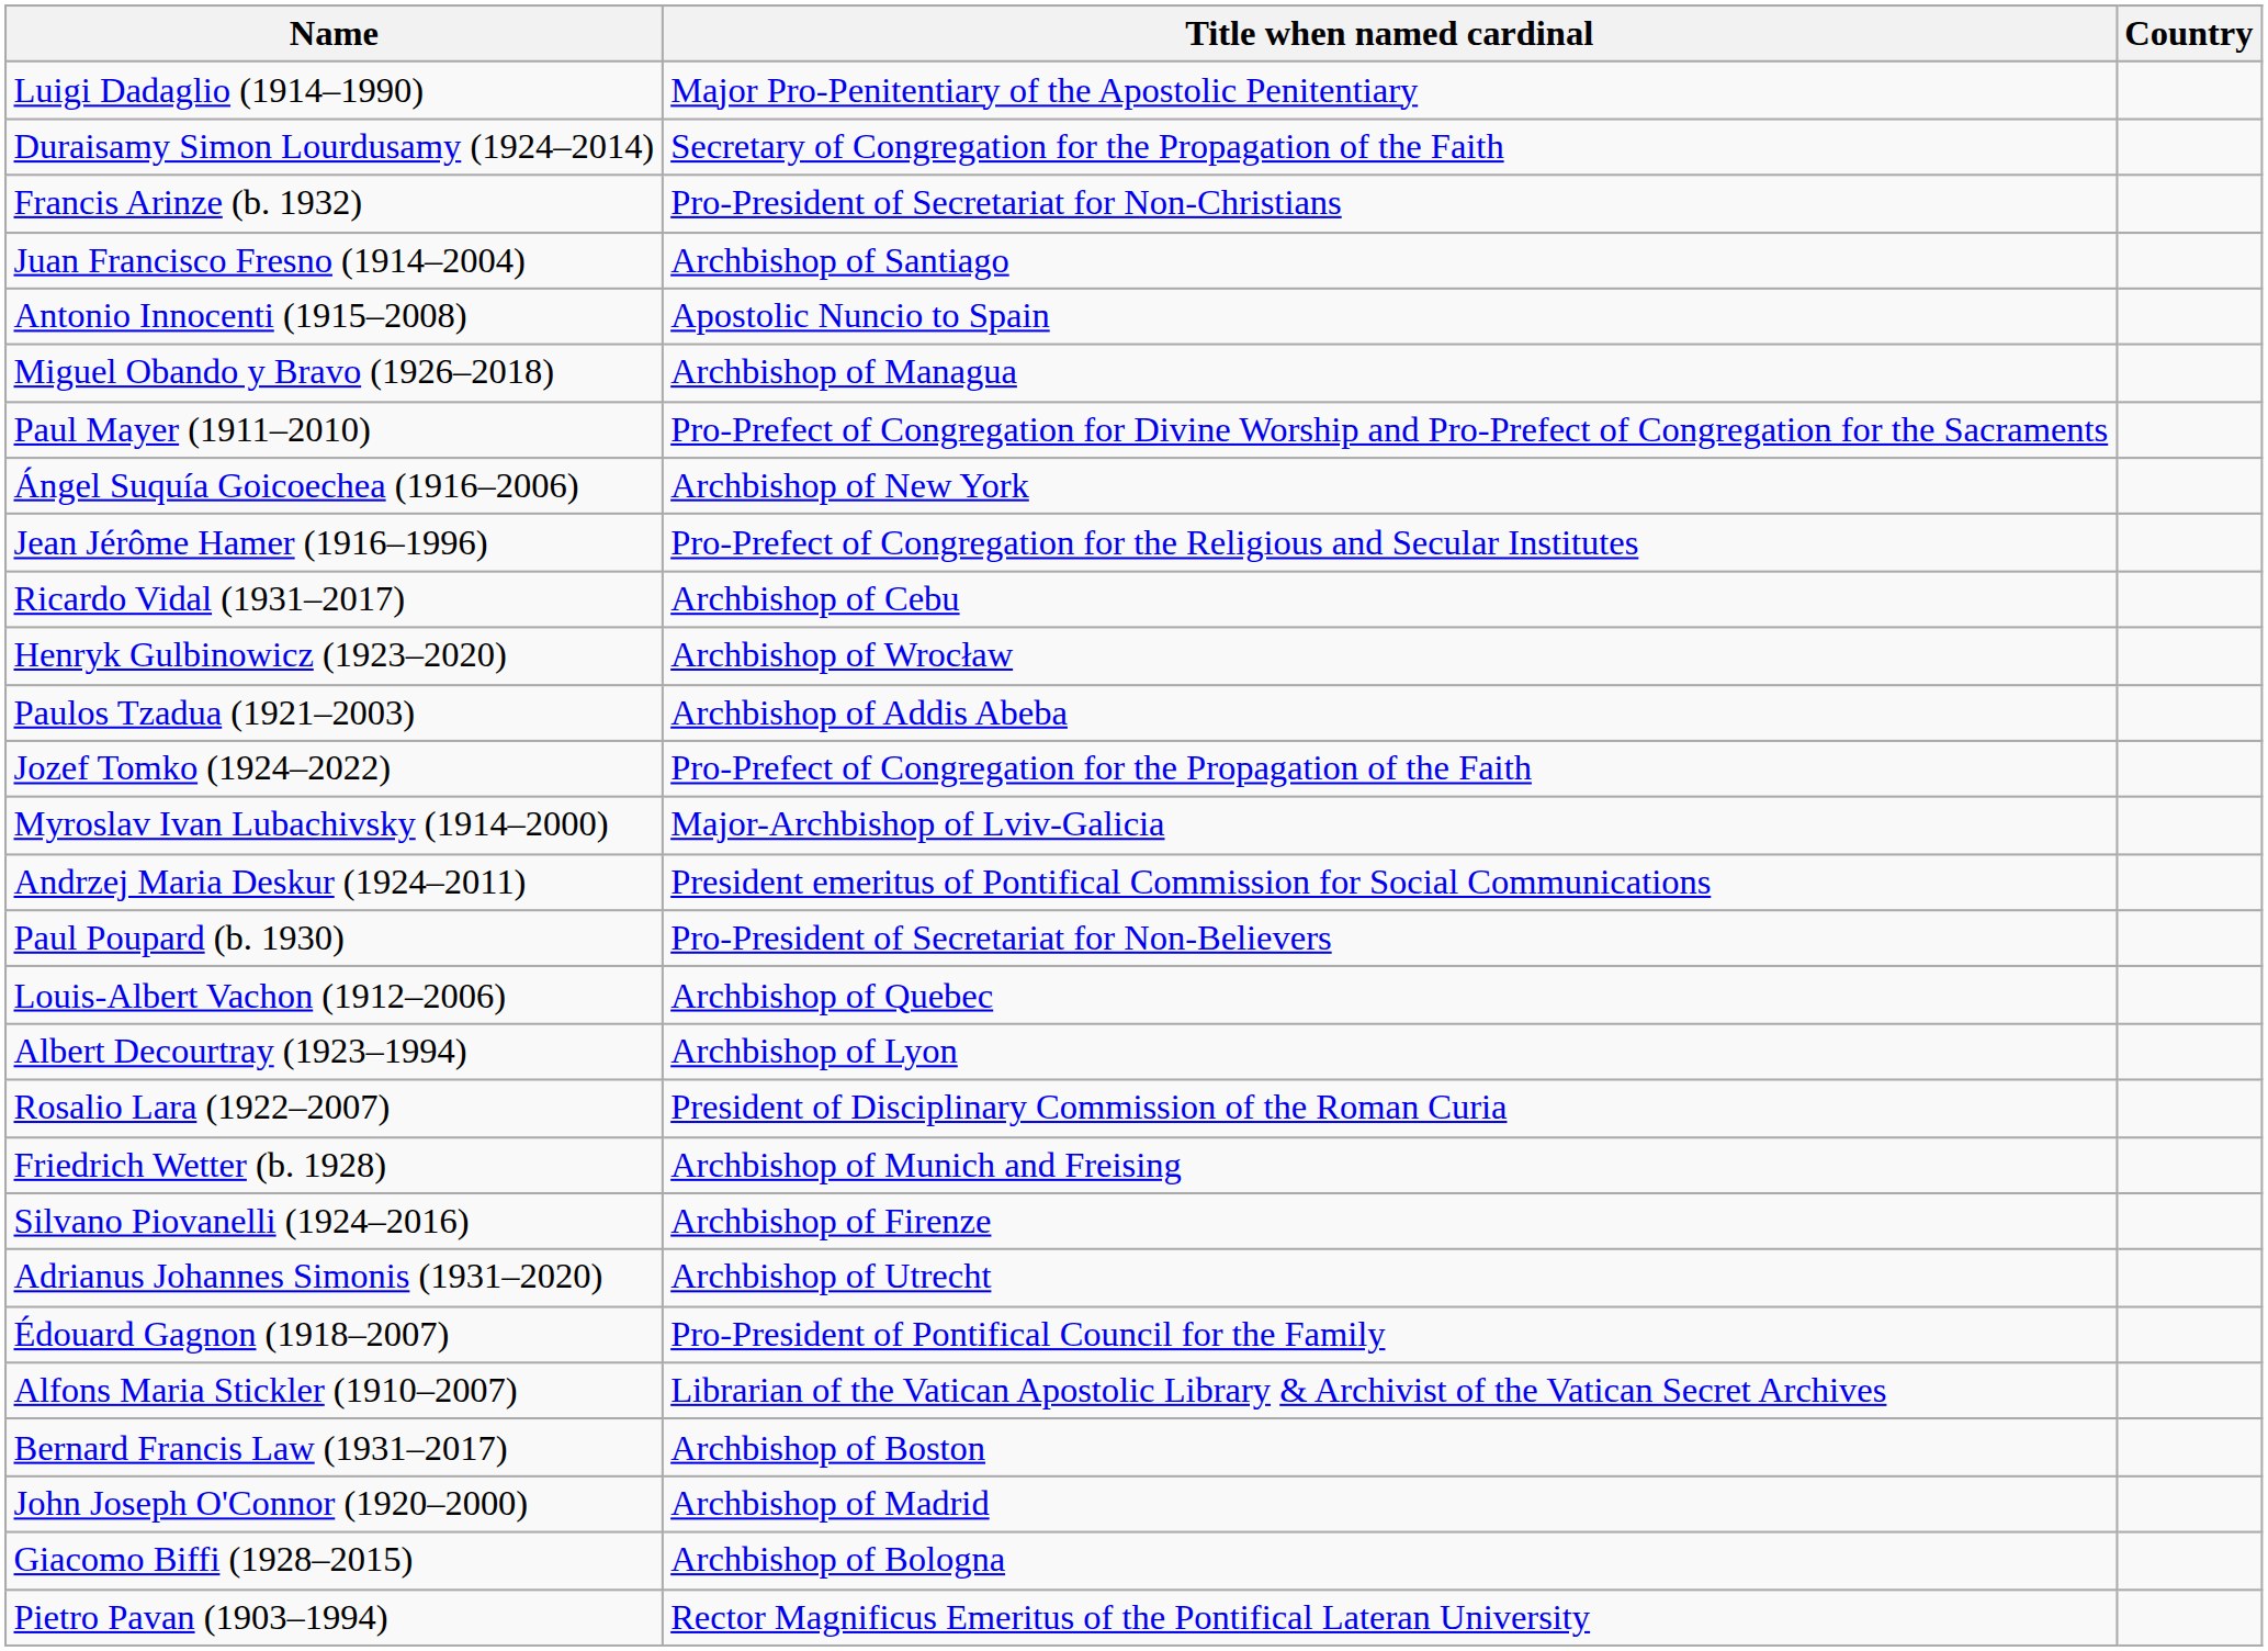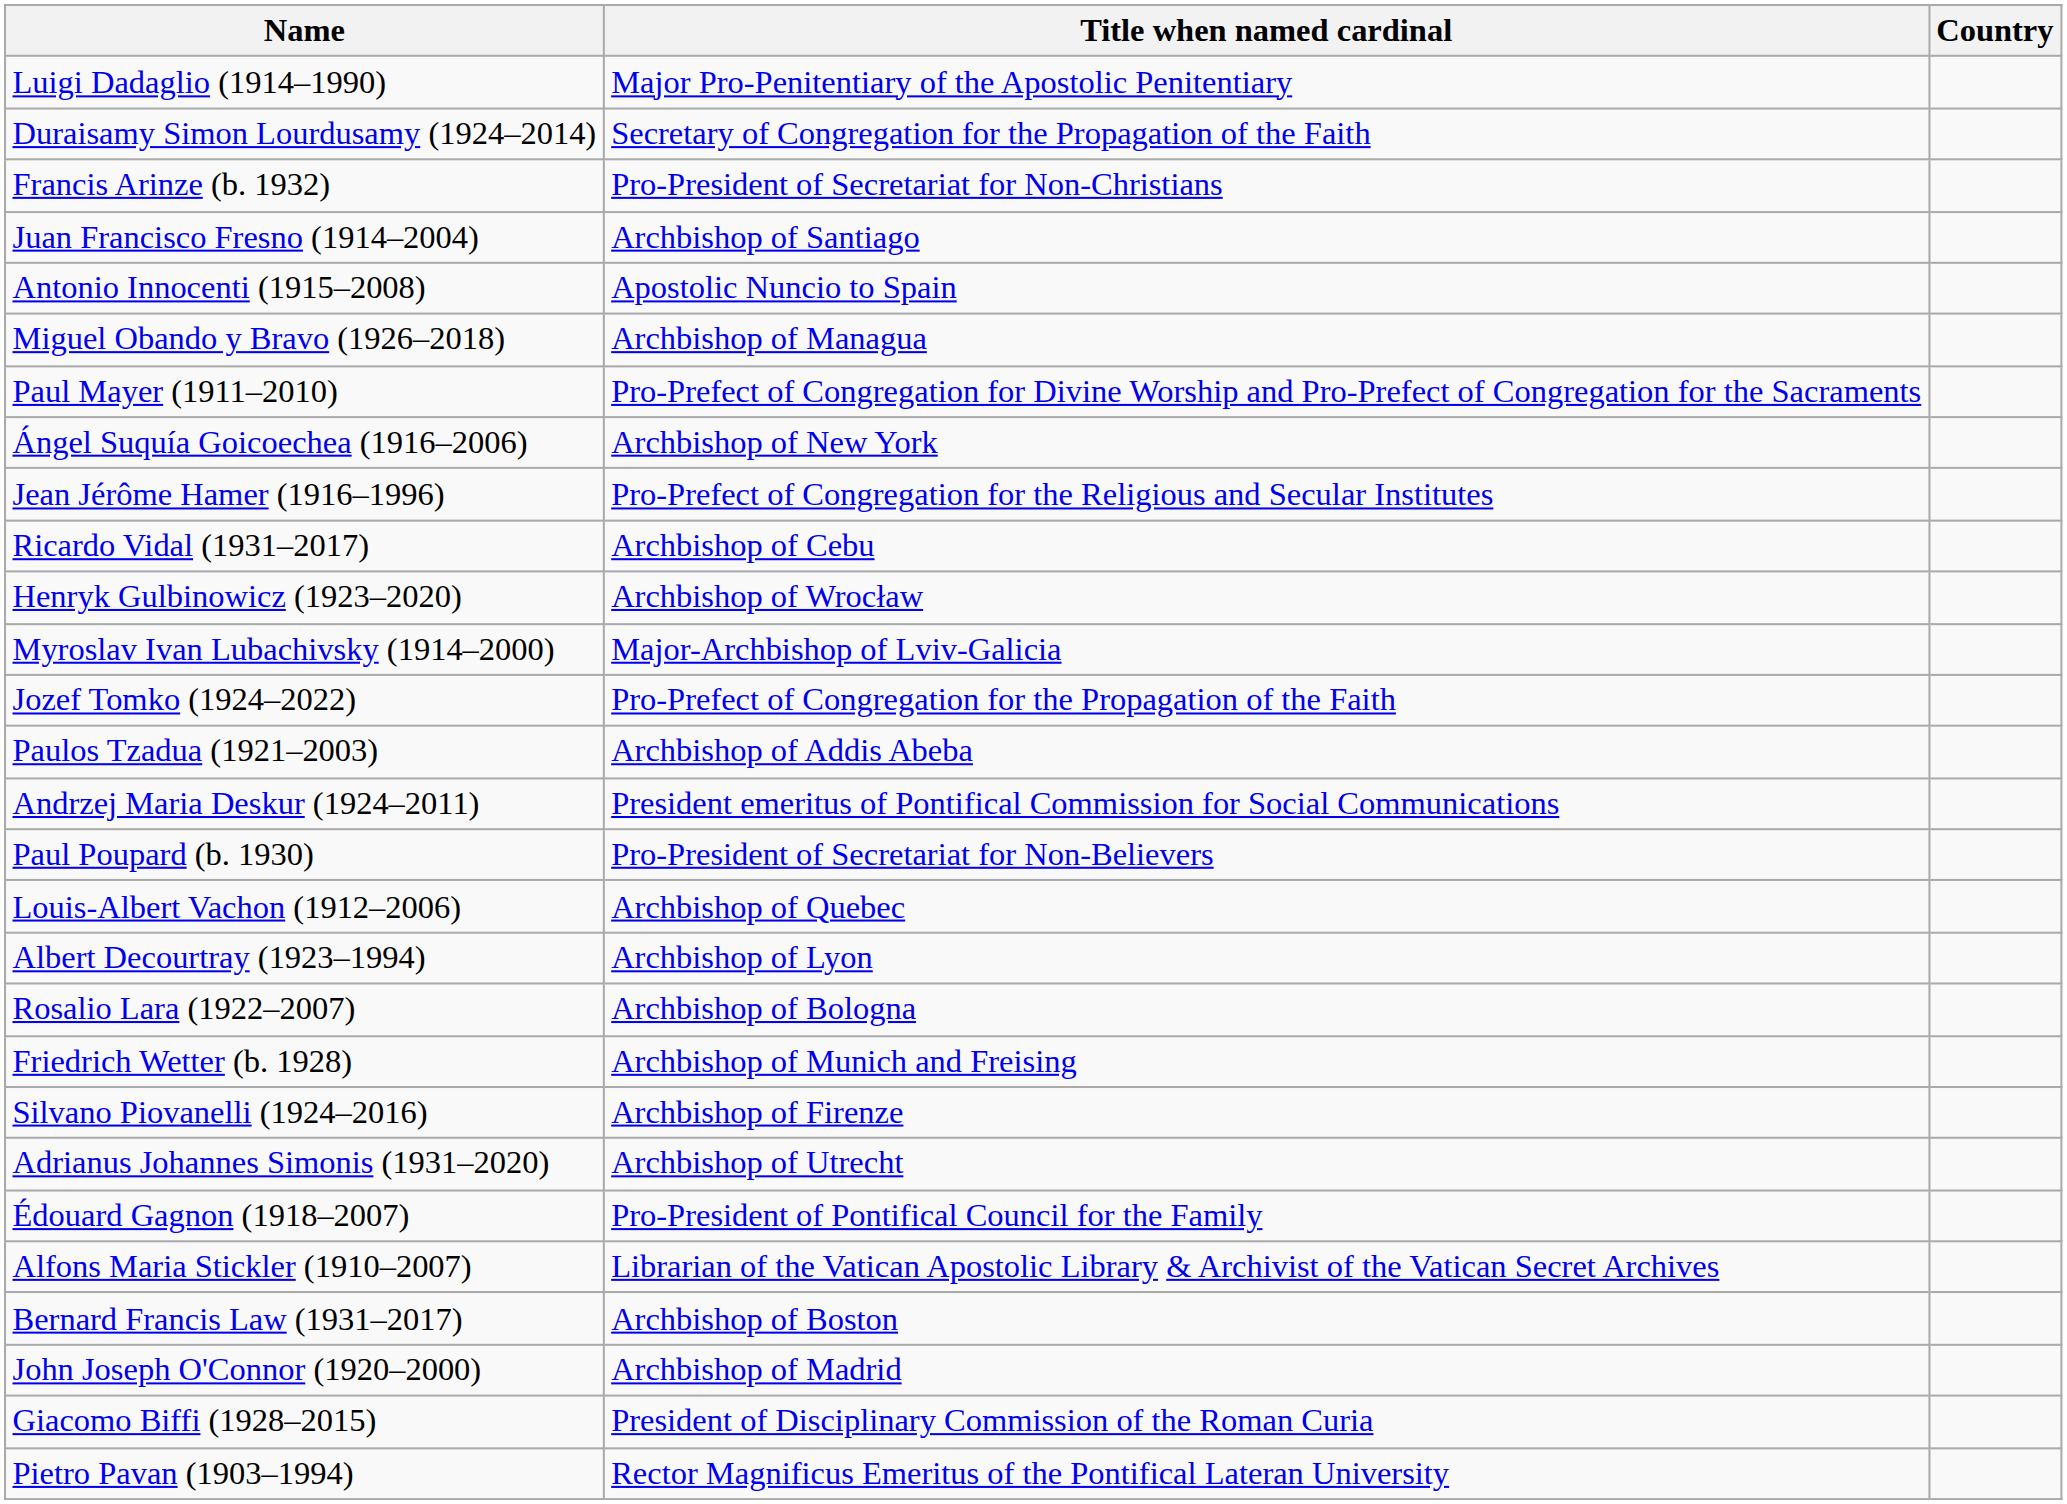rows swapped: Paulos Tzadua (1921–2003) <-> Myroslav Ivan Lubachivsky (1914–2000)
Rosalio Lara (1922–2007) | Title when named cardinal: President of Disciplinary Commission of the Roman Curia -> Archbishop of Bologna
Giacomo Biffi (1928–2015) | Title when named cardinal: Archbishop of Bologna -> President of Disciplinary Commission of the Roman Curia
